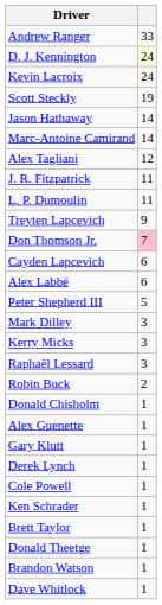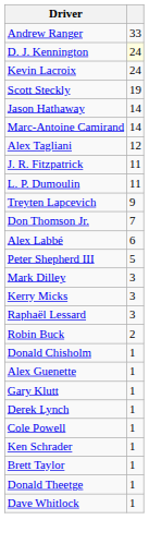Don Thomson Jr. | column 2: pink background -> no background
- row: Cayden Lapcevich | 6
- row: Brandon Watson | 1
